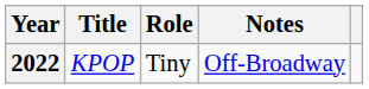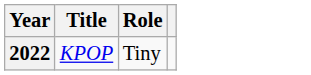- column: Notes | Off-Broadway
